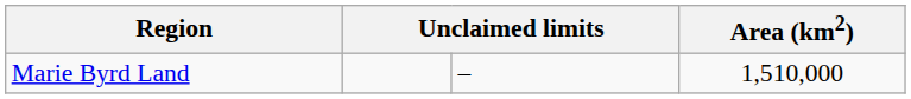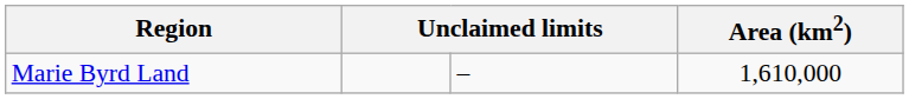Marie Byrd Land | Area (km2): 1,510,000 -> 1,610,000
